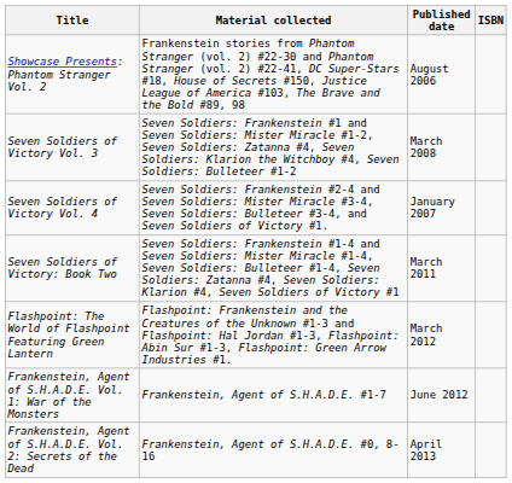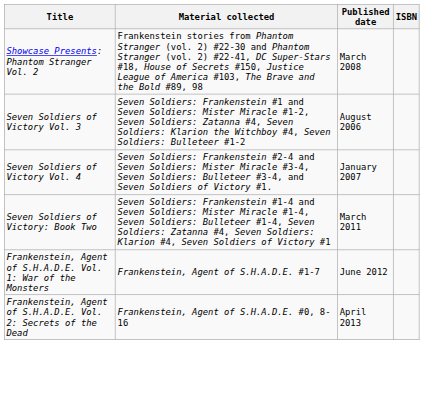Showcase Presents: Phantom Stranger Vol. 2 | Published date: August 2006 -> March 2008
Seven Soldiers of Victory Vol. 3 | Published date: March 2008 -> August 2006
- row: Flashpoint: The World of Flashpoint Featuring Green Lantern | Flashpoint: Frankenstein and the Creatures of the Unknown #1-3 and Flashpoint: Hal Jordan #1-3, Flashpoint: Abin Sur #1-3, Flashpoint: Green Arrow Industries #1. | March 2012
